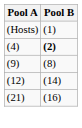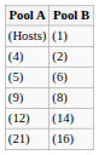(4) | Pool B: bold -> normal
+ row: (5) | (6)
